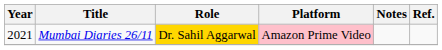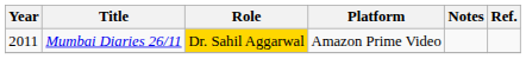Mumbai Diaries 26/11 | Year: 2021 -> 2011
Mumbai Diaries 26/11 | Platform: pink background -> no background
